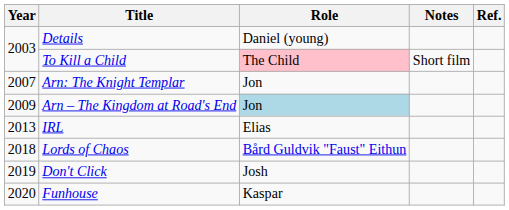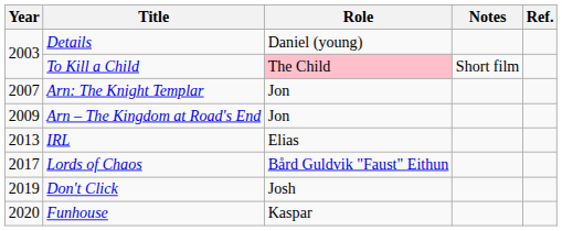Arn – The Kingdom at Road's End | Role: lightblue background -> no background
Lords of Chaos | Year: 2018 -> 2017
